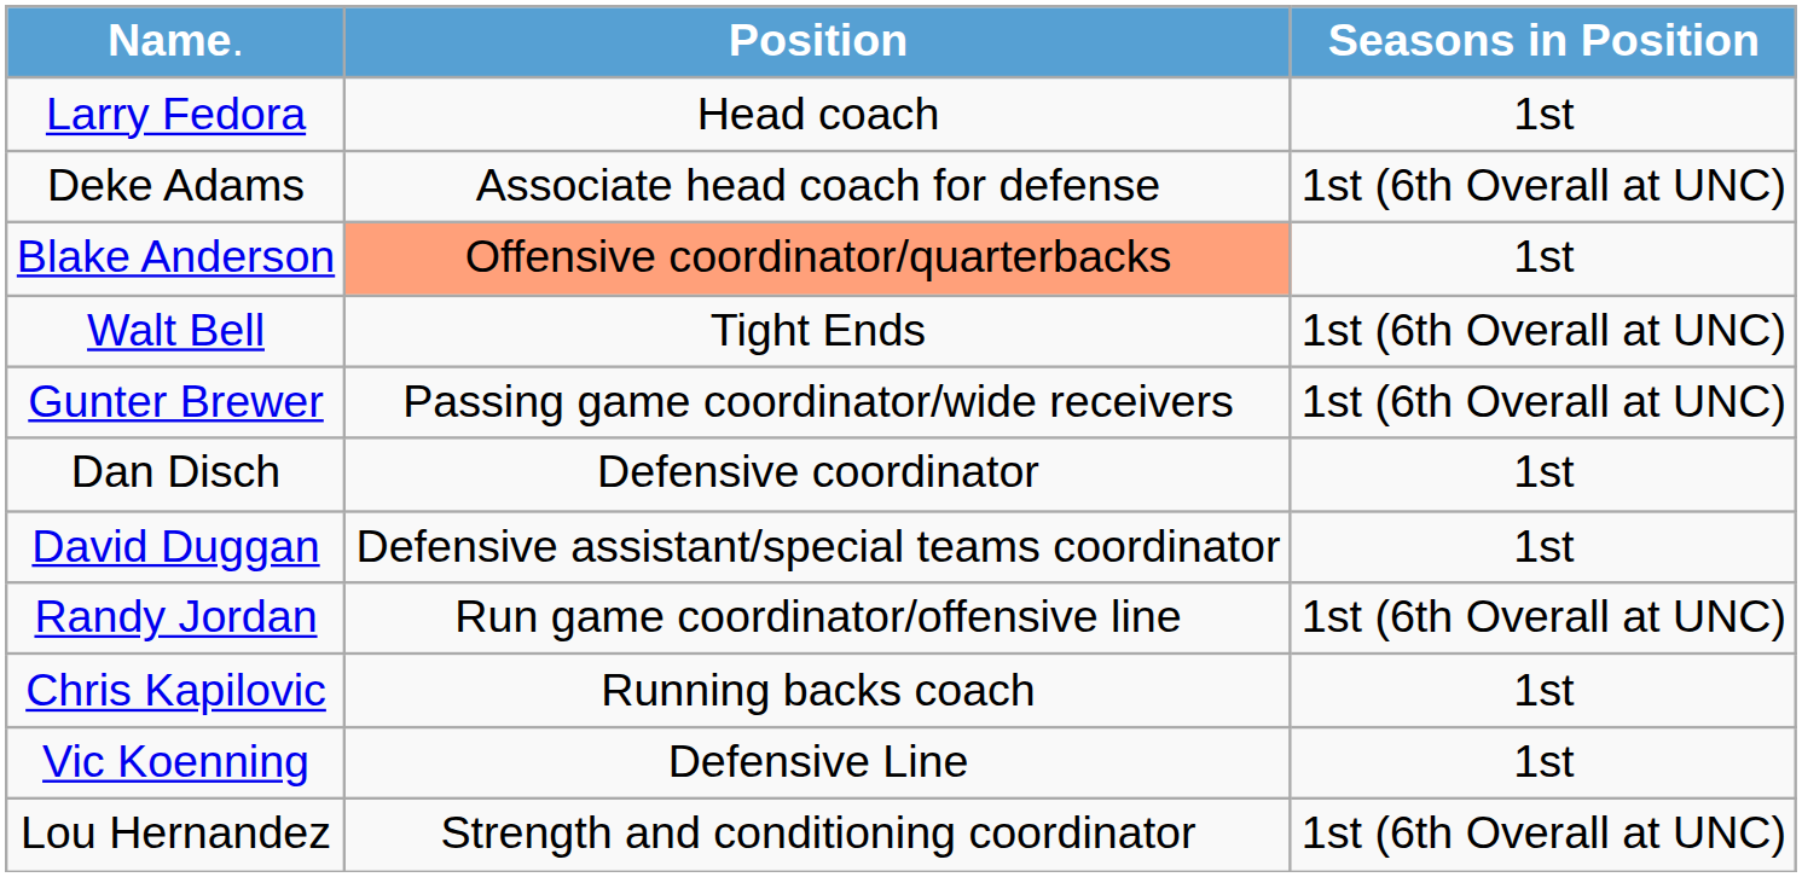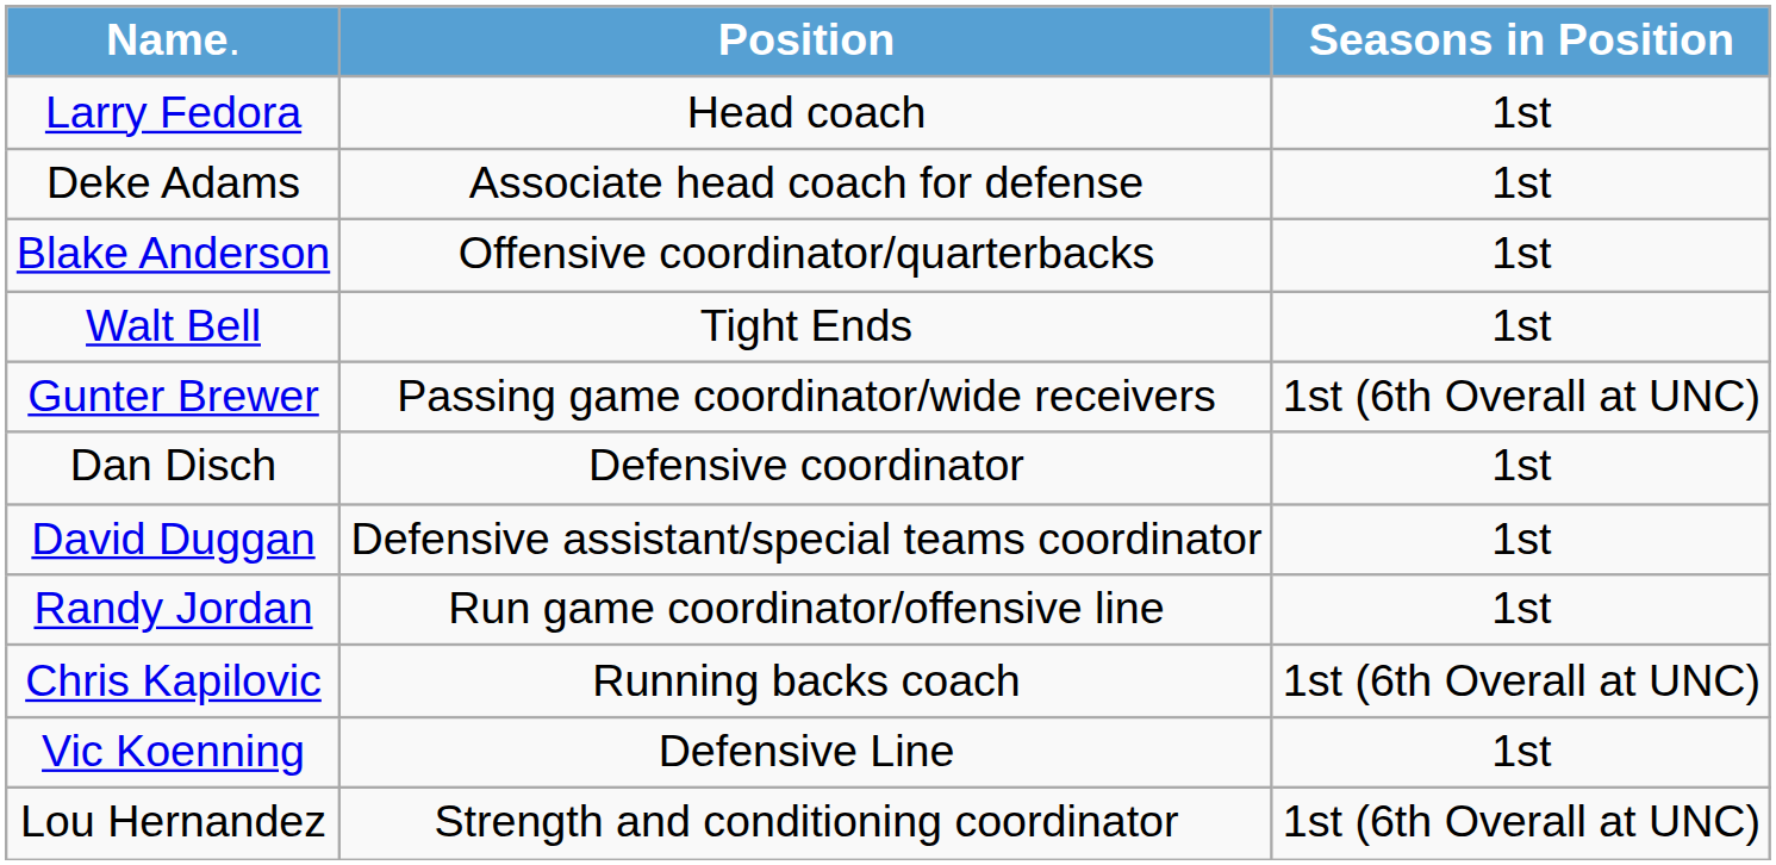Deke Adams | column 3: 1st (6th Overall at UNC) -> 1st
Blake Anderson | column 2: lightsalmon background -> no background
Walt Bell | column 3: 1st (6th Overall at UNC) -> 1st
Randy Jordan | column 3: 1st (6th Overall at UNC) -> 1st
Chris Kapilovic | column 3: 1st -> 1st (6th Overall at UNC)
